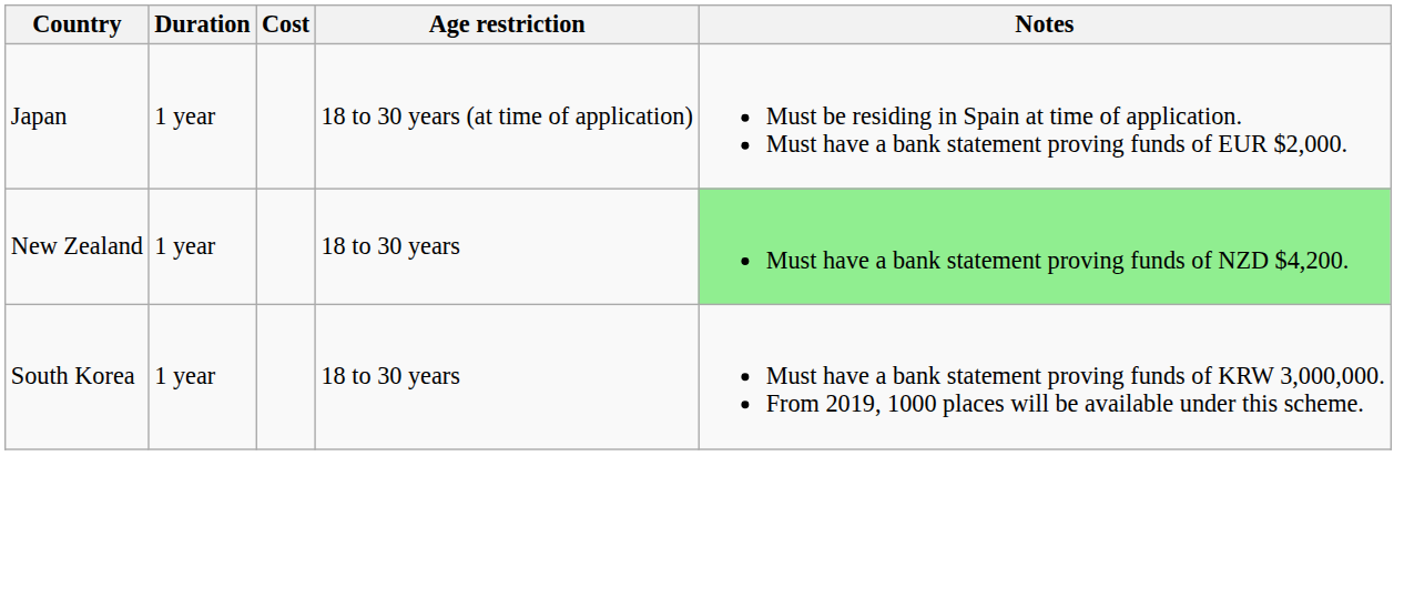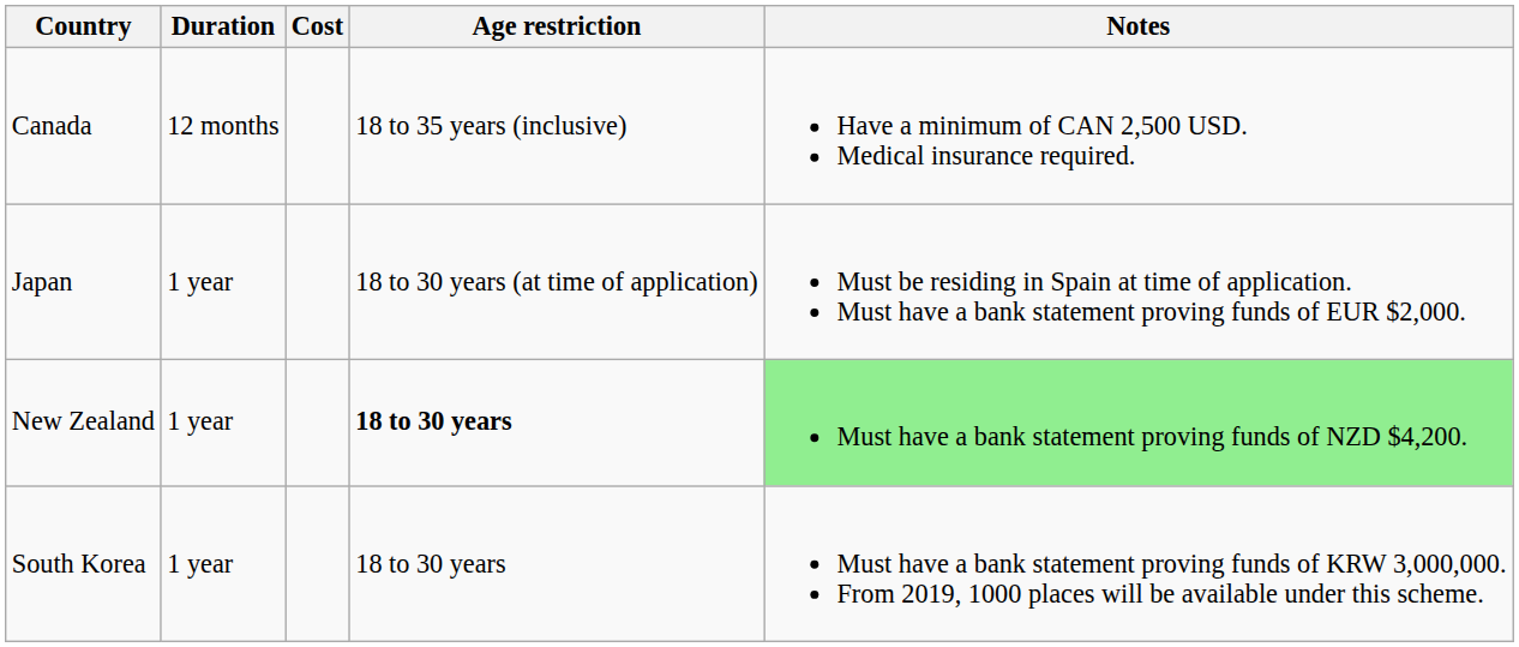+ row: Canada | 12 months | 18 to 35 years (inclusive) | Have a minimum of CAN 2,500 USD. Medical insurance required.
New Zealand | Age restriction: normal -> bold
